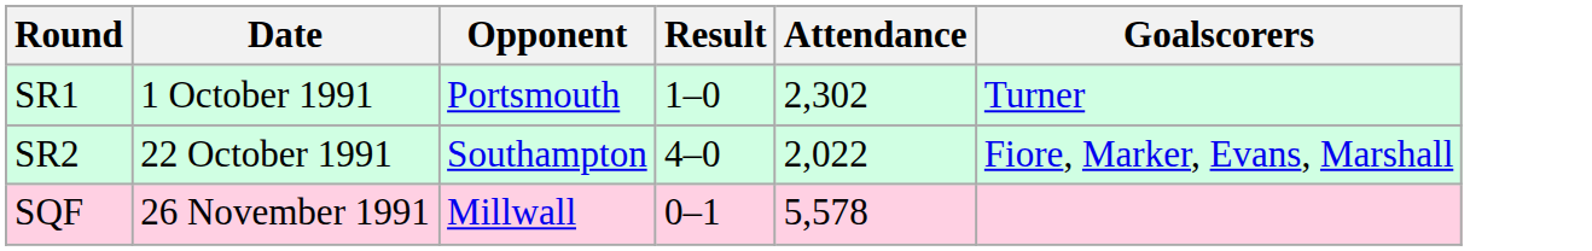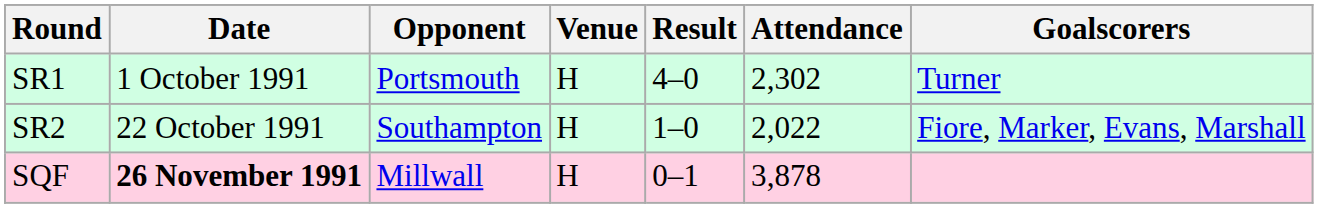+ column: Venue | H | H | H
SR1 | Result: 1–0 -> 4–0
SR2 | Result: 4–0 -> 1–0
SQF | Date: normal -> bold
SQF | Attendance: 5,578 -> 3,878
